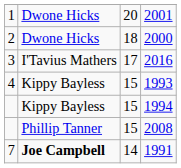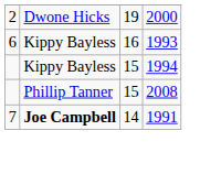- row: 1 | Dwone Hicks | 20 | 2001
2000 | column 3: 18 -> 19
- row: 3 | I'Tavius Mathers | 17 | 2016
1993 | column 1: 4 -> 6
1993 | column 3: 15 -> 16
